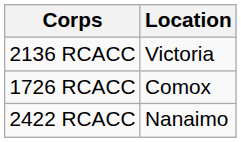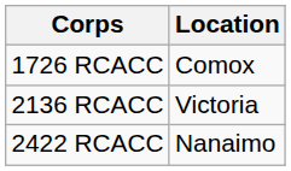rows swapped: 1726 RCACC <-> 2136 RCACC
